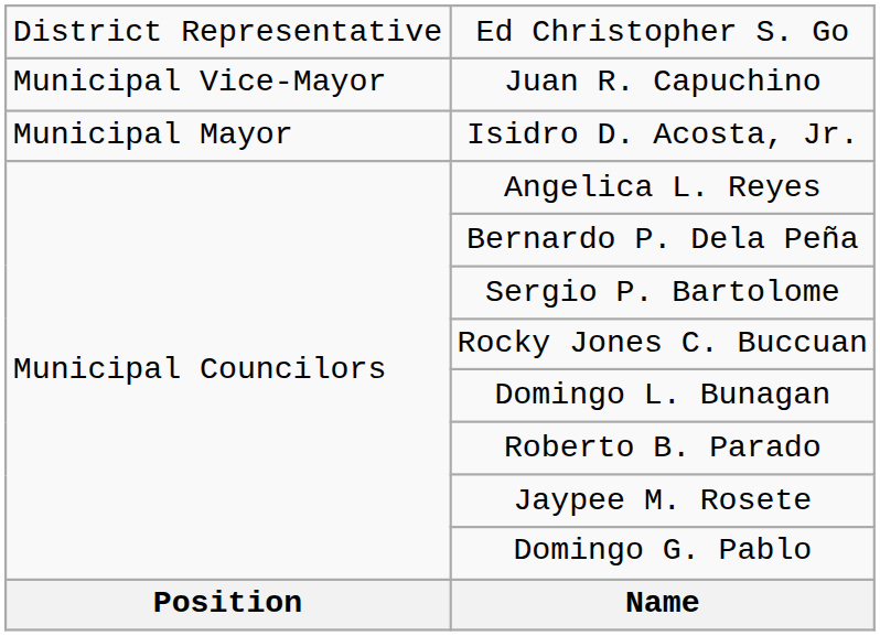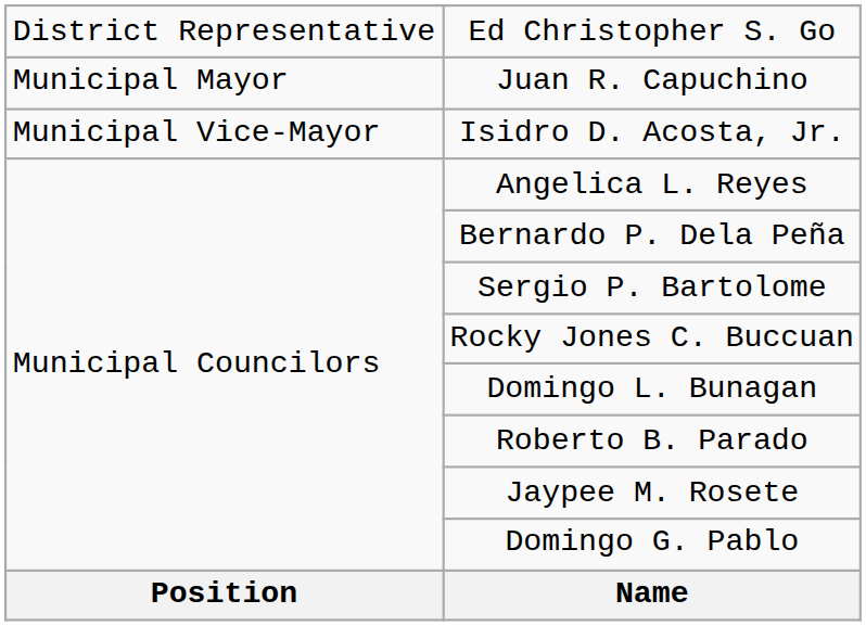Juan R. Capuchino | column 1: Municipal Vice-Mayor -> Municipal Mayor
Isidro D. Acosta, Jr. | column 1: Municipal Mayor -> Municipal Vice-Mayor
